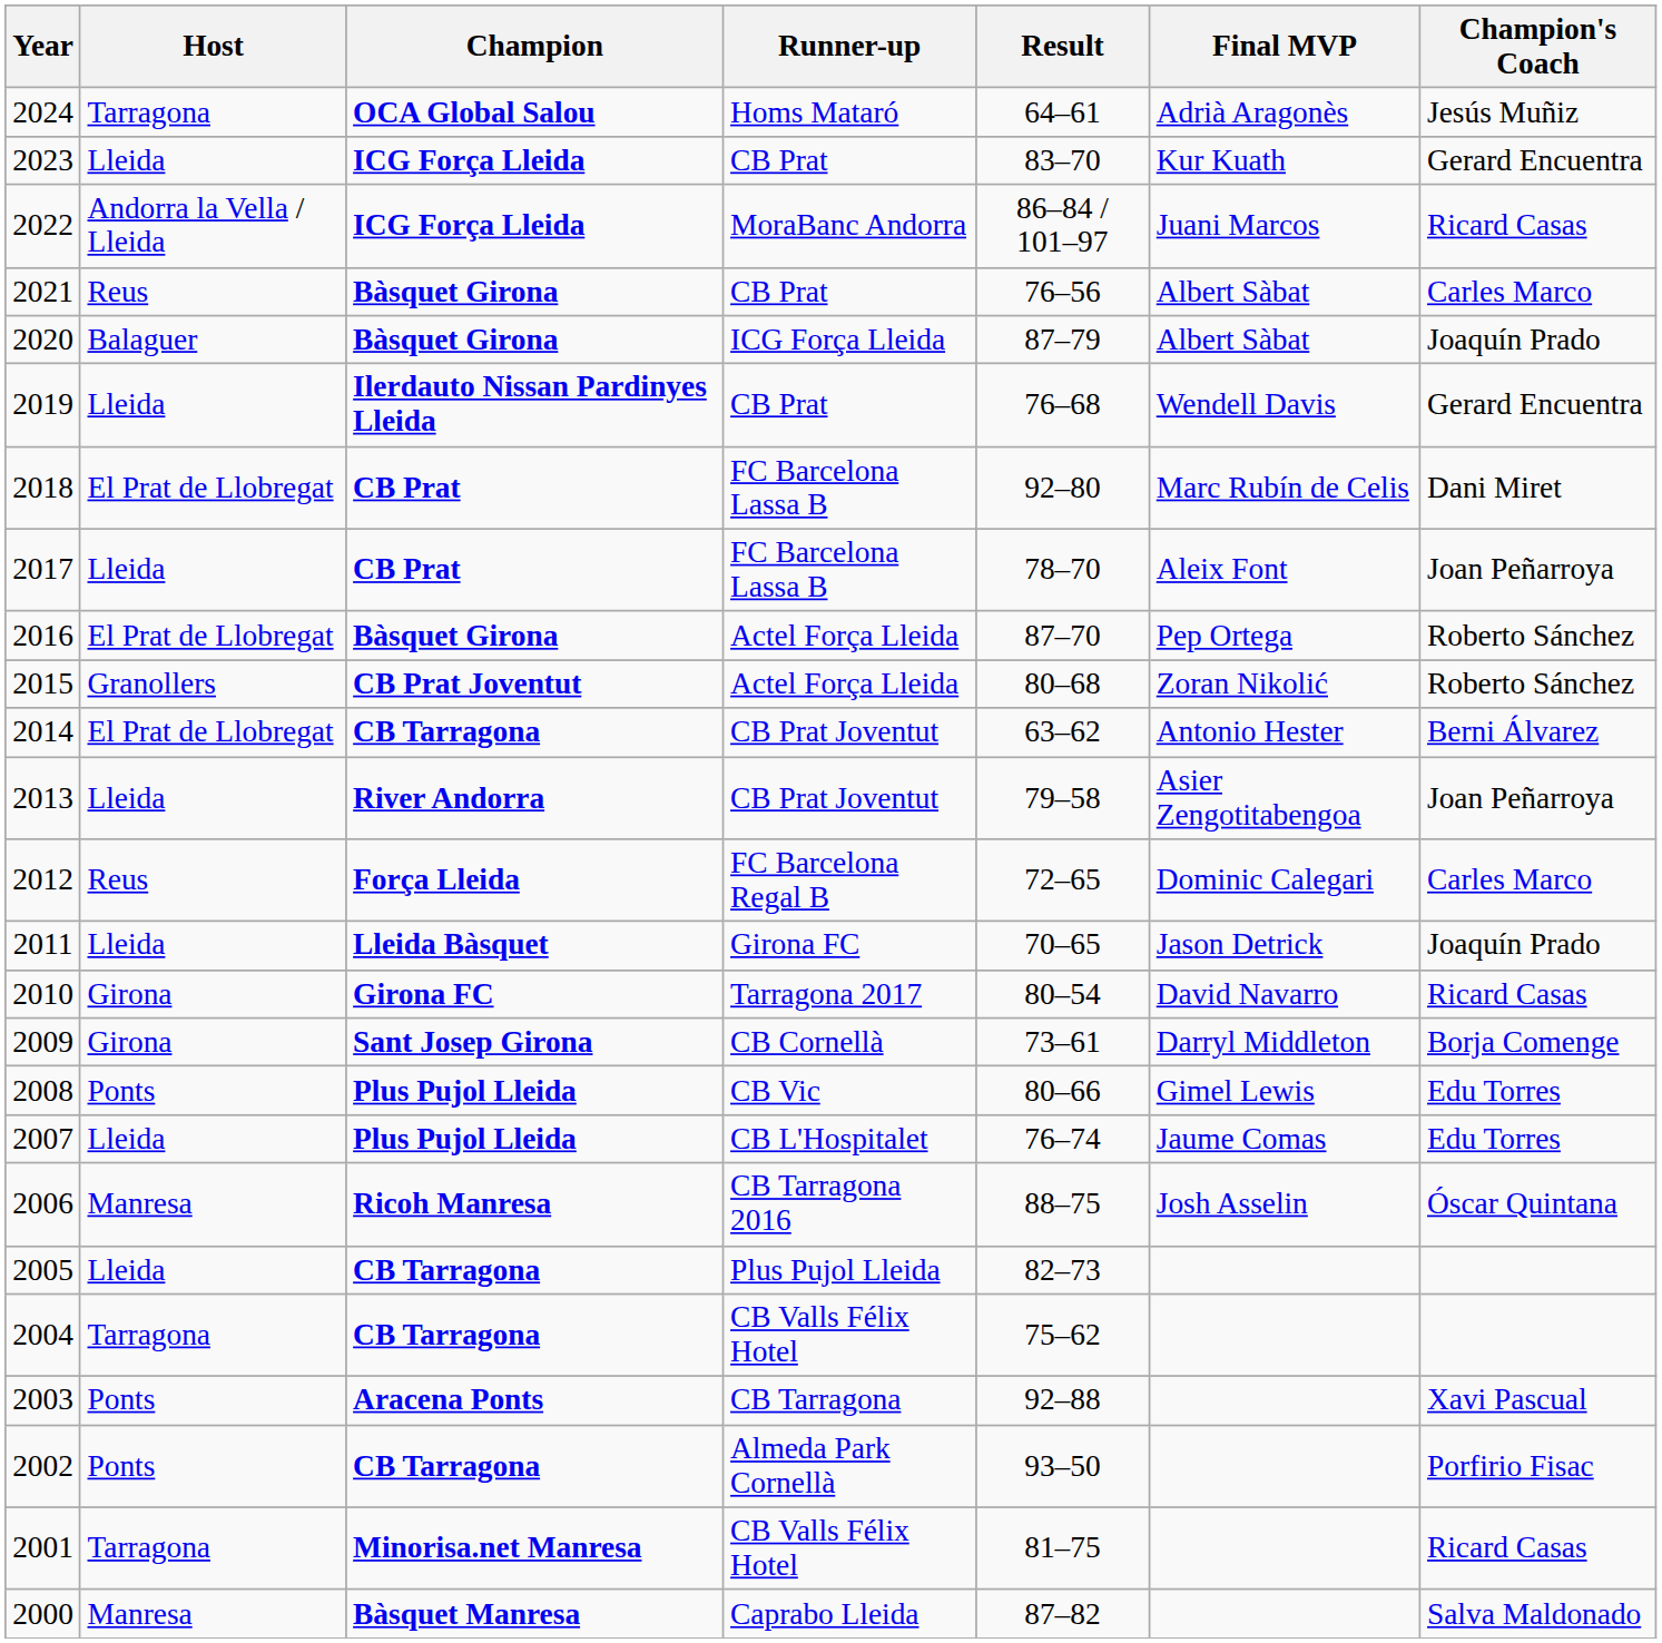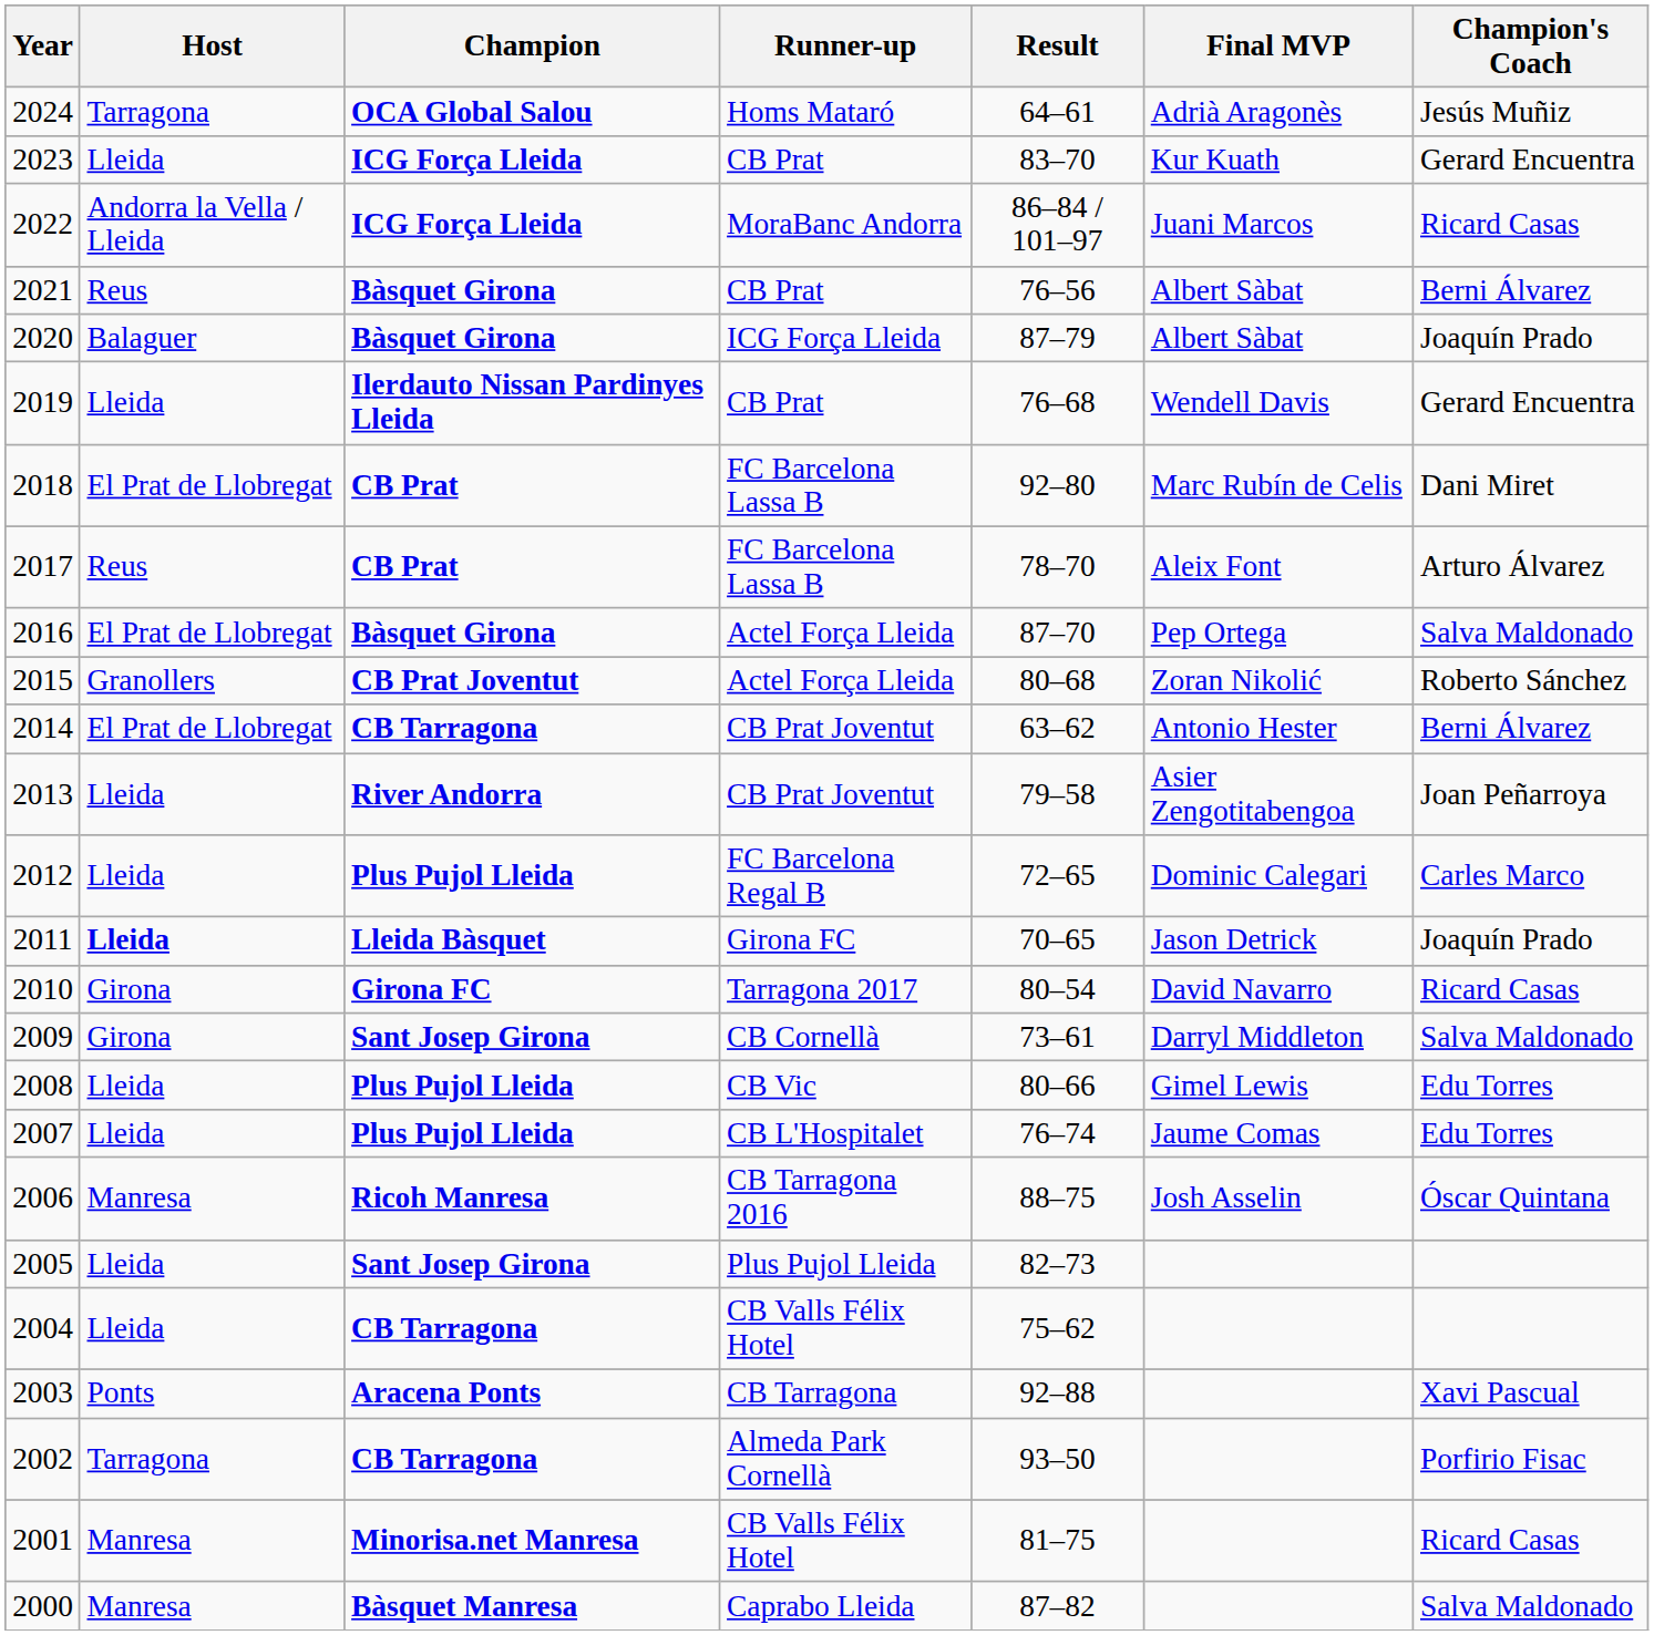2021 | Champion's Coach: Carles Marco -> Berni Álvarez
2017 | Host: Lleida -> Reus
2017 | Champion's Coach: Joan Peñarroya -> Arturo Álvarez
2016 | Champion's Coach: Roberto Sánchez -> Salva Maldonado
2012 | Host: Reus -> Lleida
2012 | Champion: Força Lleida -> Plus Pujol Lleida
2011 | Host: normal -> bold
2009 | Champion's Coach: Borja Comenge -> Salva Maldonado
2008 | Host: Ponts -> Lleida
2005 | Champion: CB Tarragona -> Sant Josep Girona
2004 | Host: Tarragona -> Lleida
2002 | Host: Ponts -> Tarragona
2001 | Host: Tarragona -> Manresa
